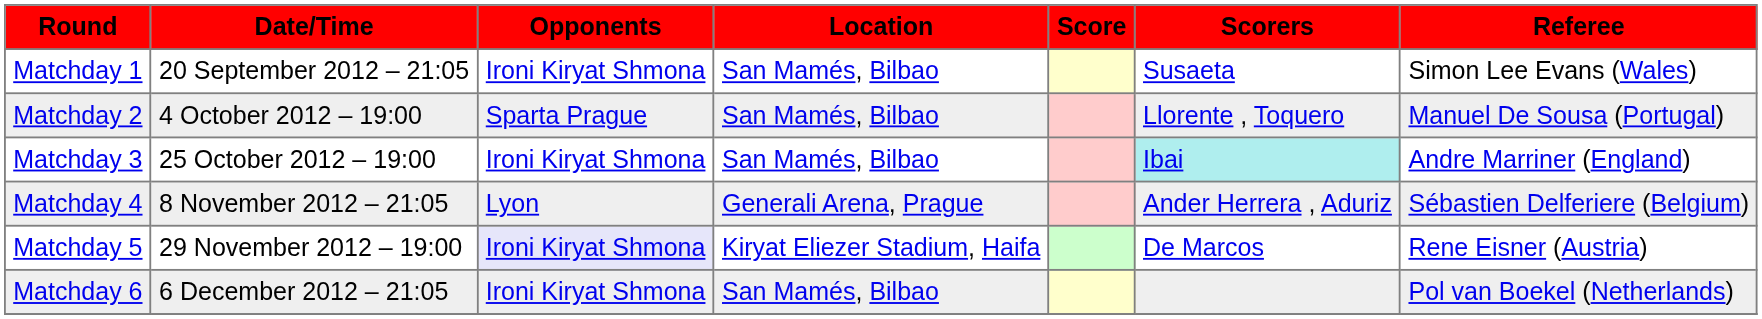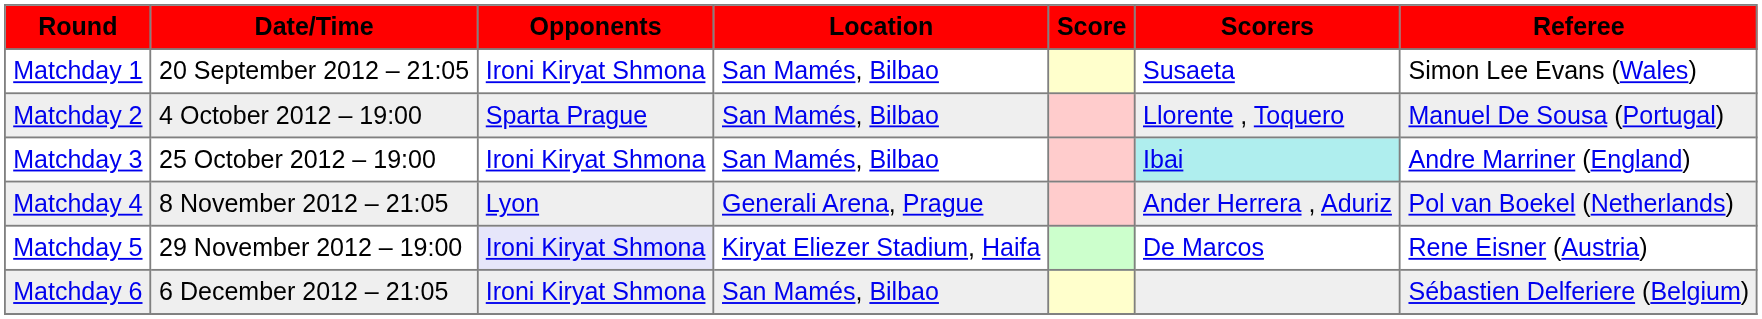Matchday 4 | Referee: Sébastien Delferiere (Belgium) -> Pol van Boekel (Netherlands)
Matchday 6 | Referee: Pol van Boekel (Netherlands) -> Sébastien Delferiere (Belgium)
